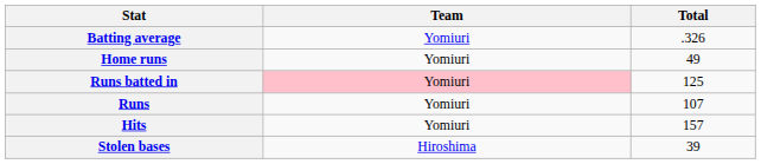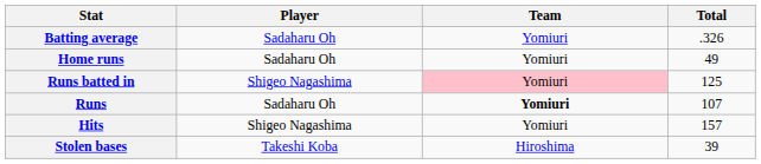+ column: Player | Sadaharu Oh | Sadaharu Oh | Shigeo Nagashima | Sadaharu Oh | Shigeo Nagashima | Takeshi Koba
Runs | Team: normal -> bold
